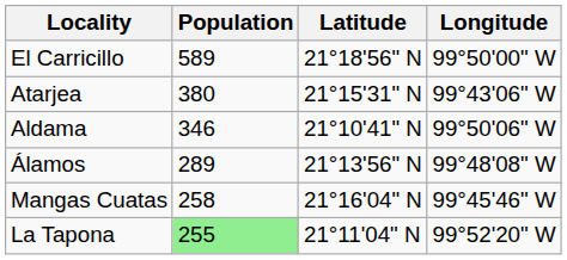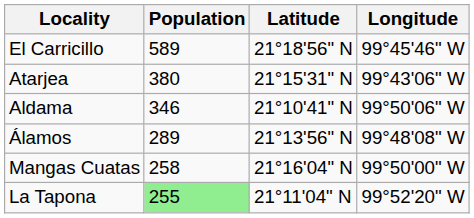El Carricillo | Longitude: 99°50'00" W -> 99°45'46" W
Mangas Cuatas | Longitude: 99°45'46" W -> 99°50'00" W
